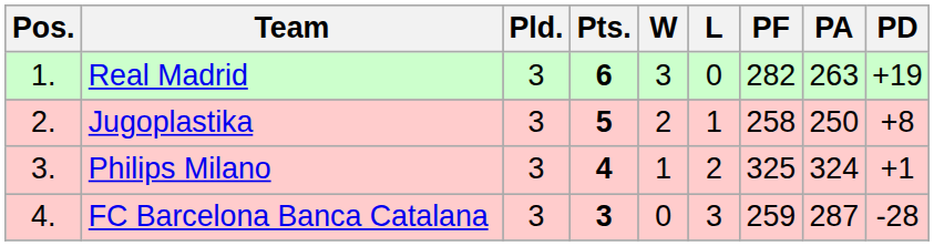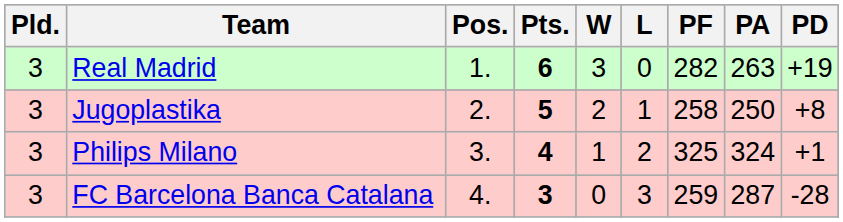columns swapped: Pos. <-> Pld.
